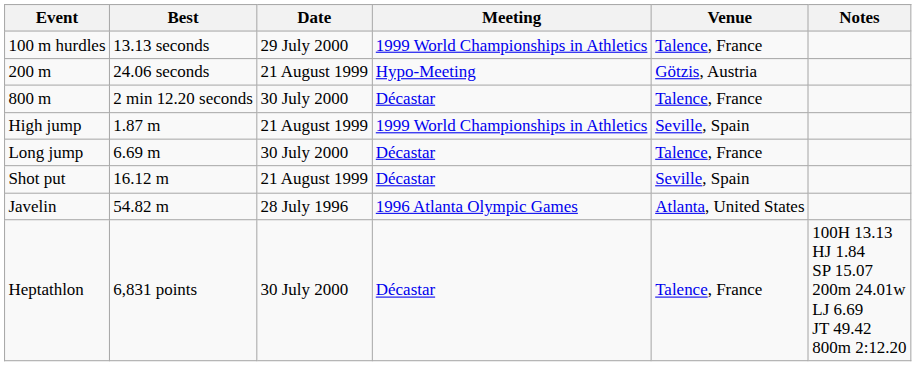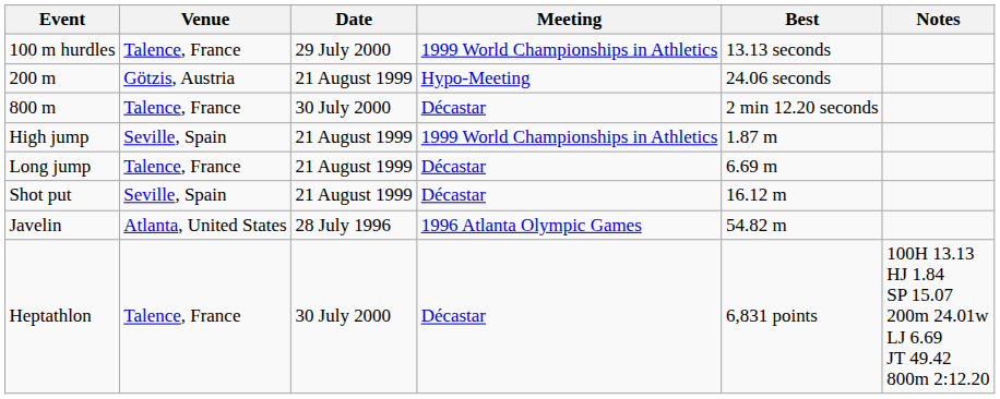columns swapped: Best <-> Venue
Long jump | Date: 30 July 2000 -> 21 August 1999
